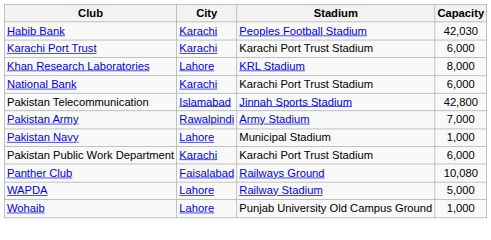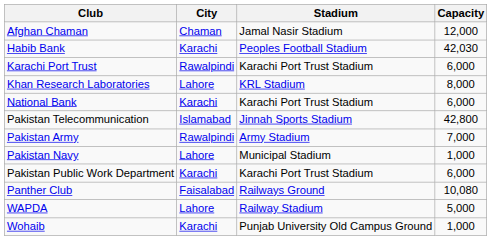+ row: Afghan Chaman | Chaman | Jamal Nasir Stadium | 12,000
Karachi Port Trust | City: Karachi -> Rawalpindi
Wohaib | City: Lahore -> Karachi
